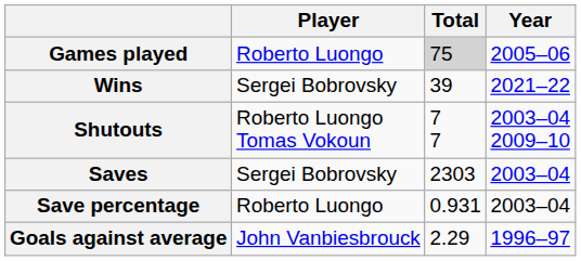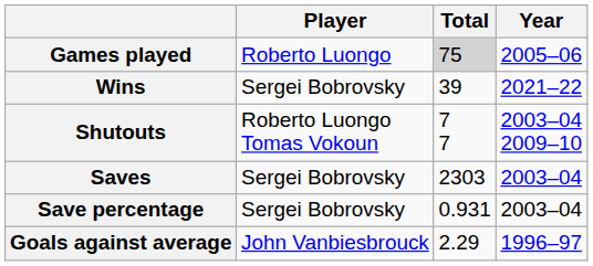Save percentage | Player: Roberto Luongo -> Sergei Bobrovsky
